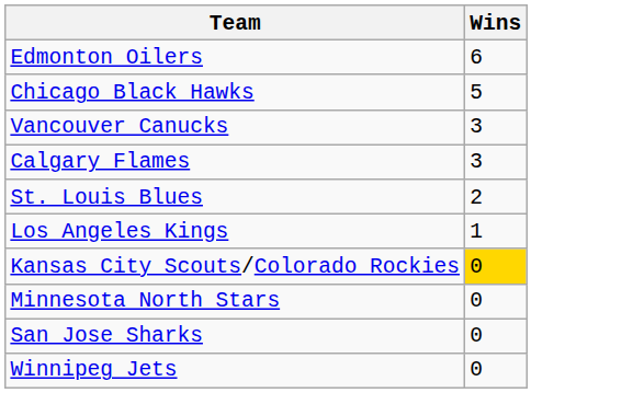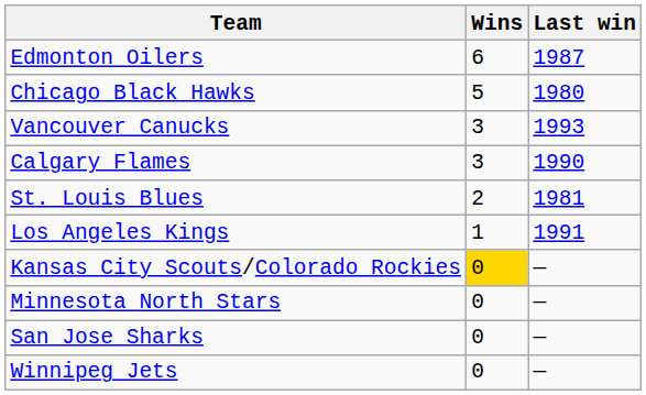+ column: Last win | 1987 | 1980 | 1993 | 1990 | 1981 | 1991 | — | — | — | —
